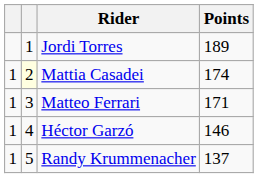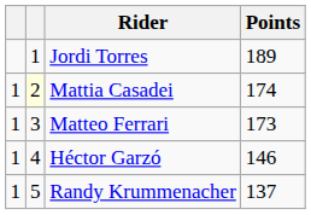Matteo Ferrari | Points: 171 -> 173
